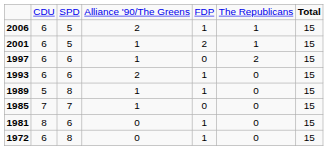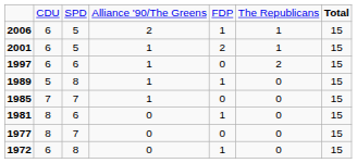- row: 1993 | 6 | 6 | 2 | 1 | 0 | 15
+ row: 1977 | 8 | 7 | 0 | 0 | 0 | 15
